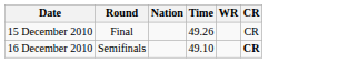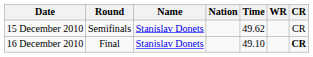+ column: Name | Stanislav Donets | Stanislav Donets
15 December 2010 | Round: Final -> Semifinals
15 December 2010 | Time: 49.26 -> 49.62
16 December 2010 | Round: Semifinals -> Final
